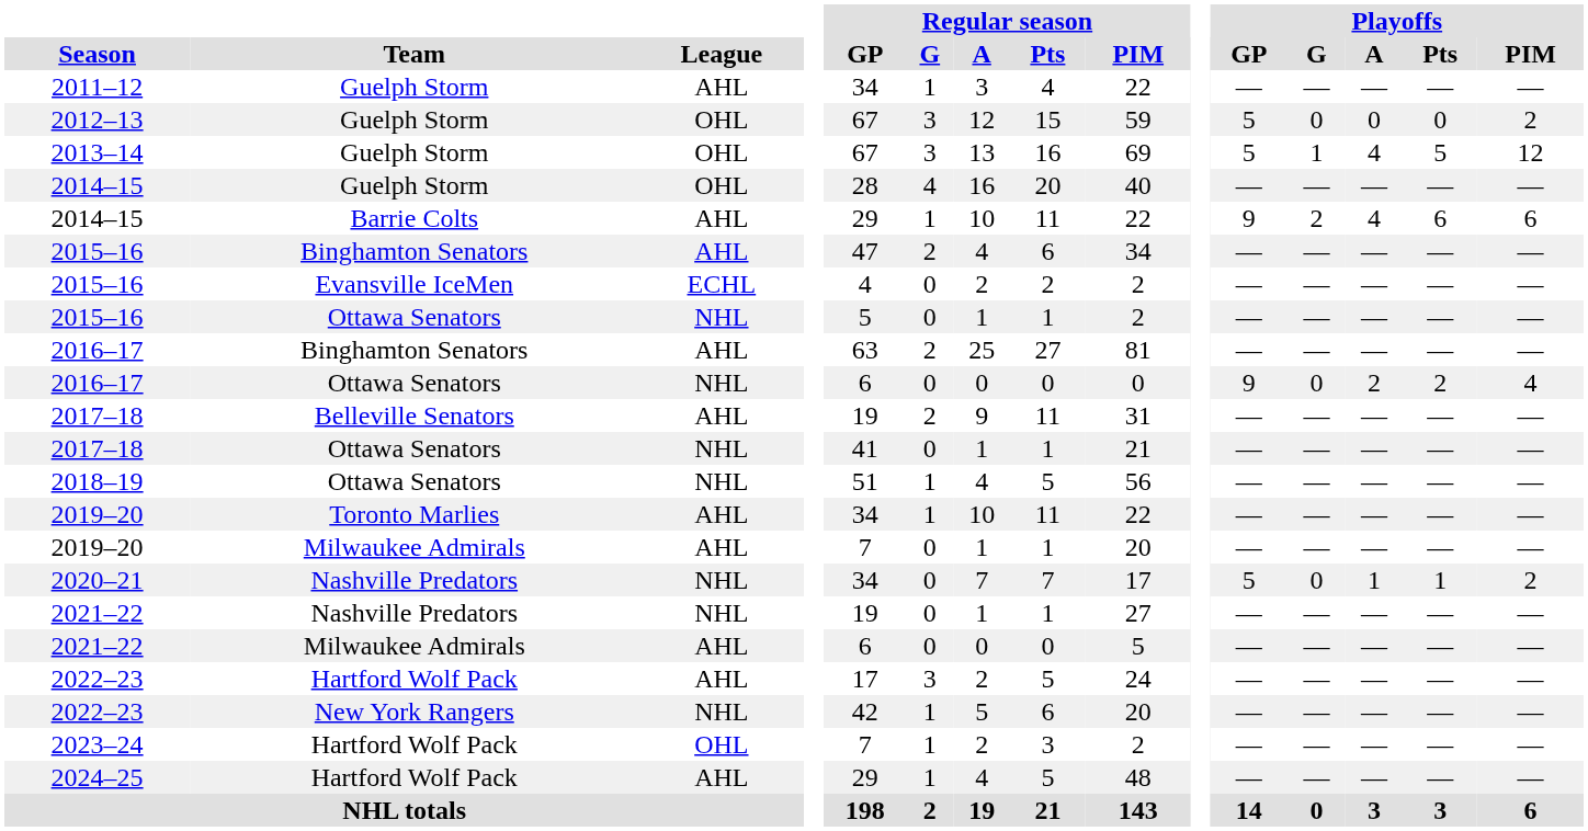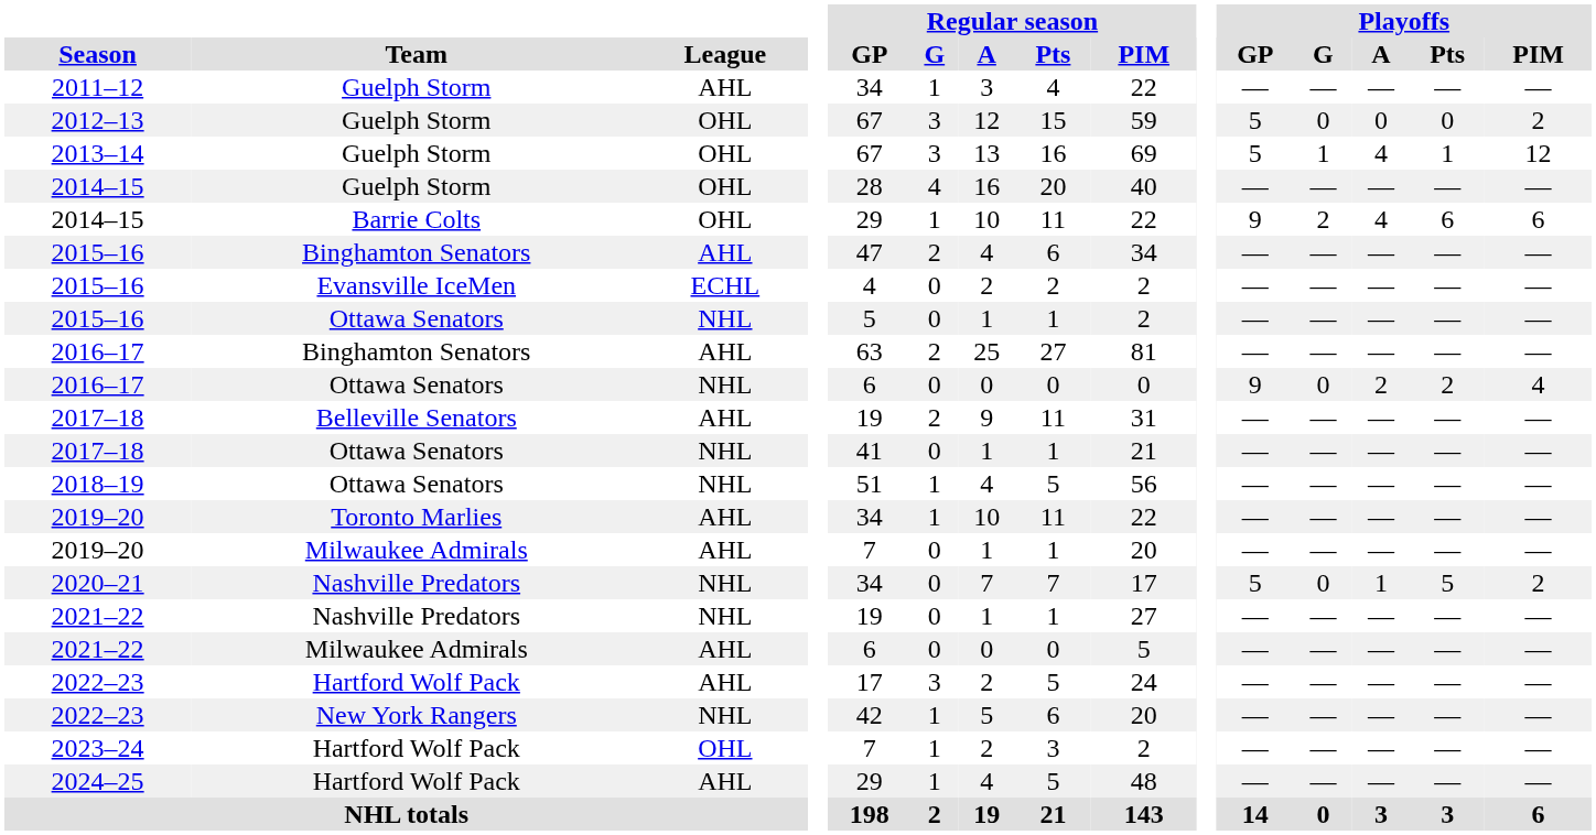2013–14 | Playoffs / Pts: 5 -> 1
2014–15 / Barrie Colts | League: AHL -> OHL
2020–21 | Playoffs / Pts: 1 -> 5
